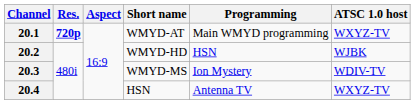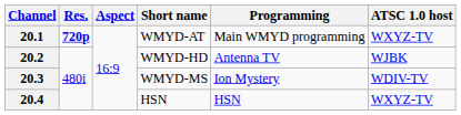20.2 | Programming: HSN -> Antenna TV
20.4 | Programming: Antenna TV -> HSN
